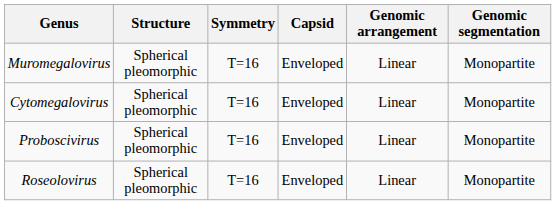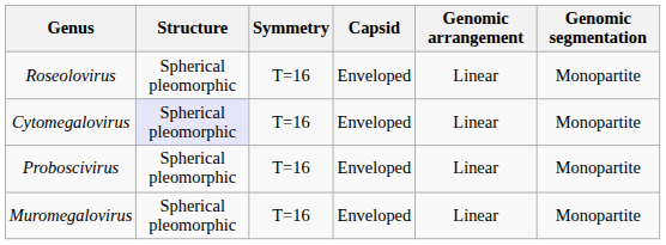rows swapped: Roseolovirus <-> Muromegalovirus
Cytomegalovirus | Structure: no background -> lavender background
